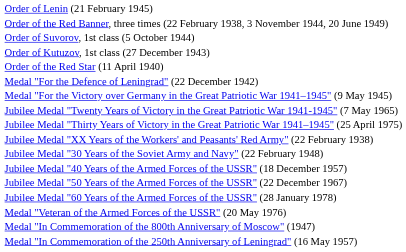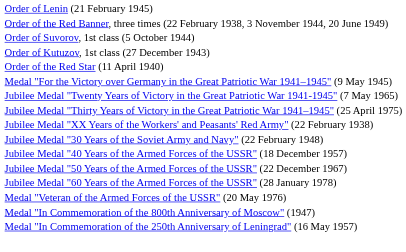- row: Medal "For the Defence of Leningrad" (22 December 1942)
